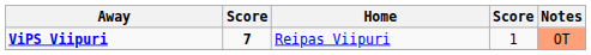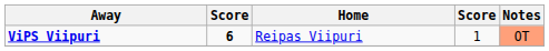ViPS Viipuri | column 2: 7 -> 6
